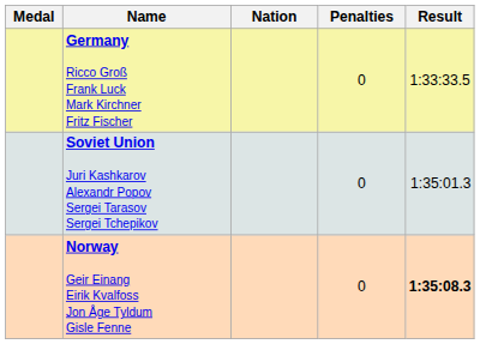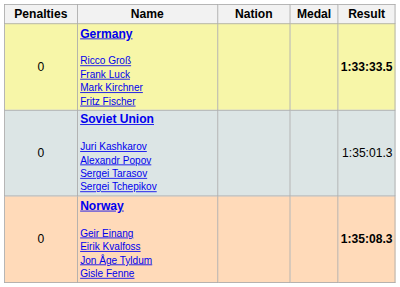columns swapped: Medal <-> Penalties
Germany Ricco Groß Frank Luck Mark Kirchner Fritz Fischer | Result: normal -> bold
